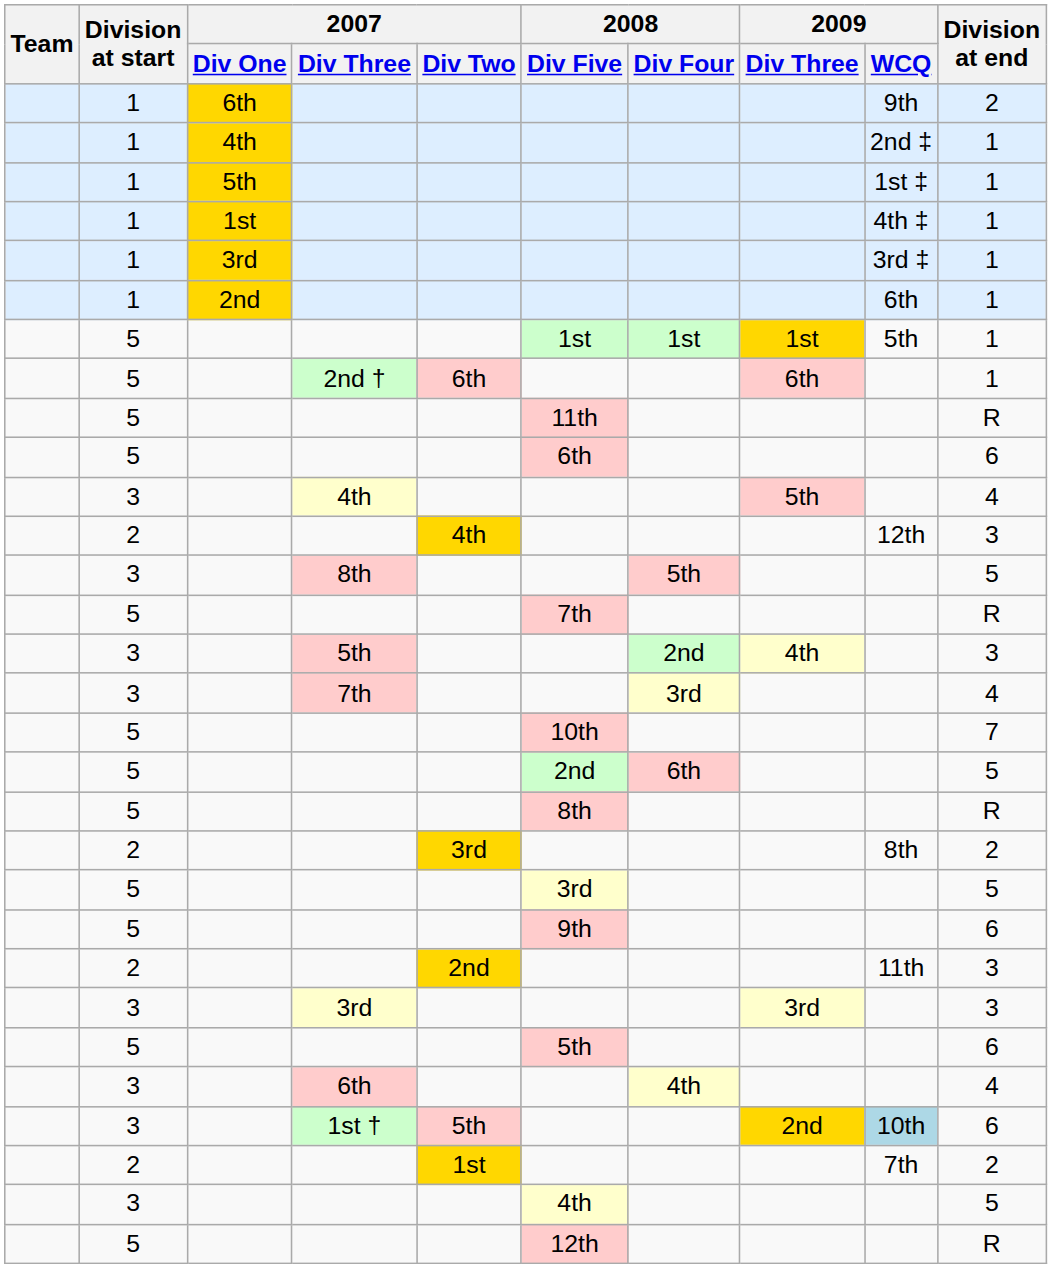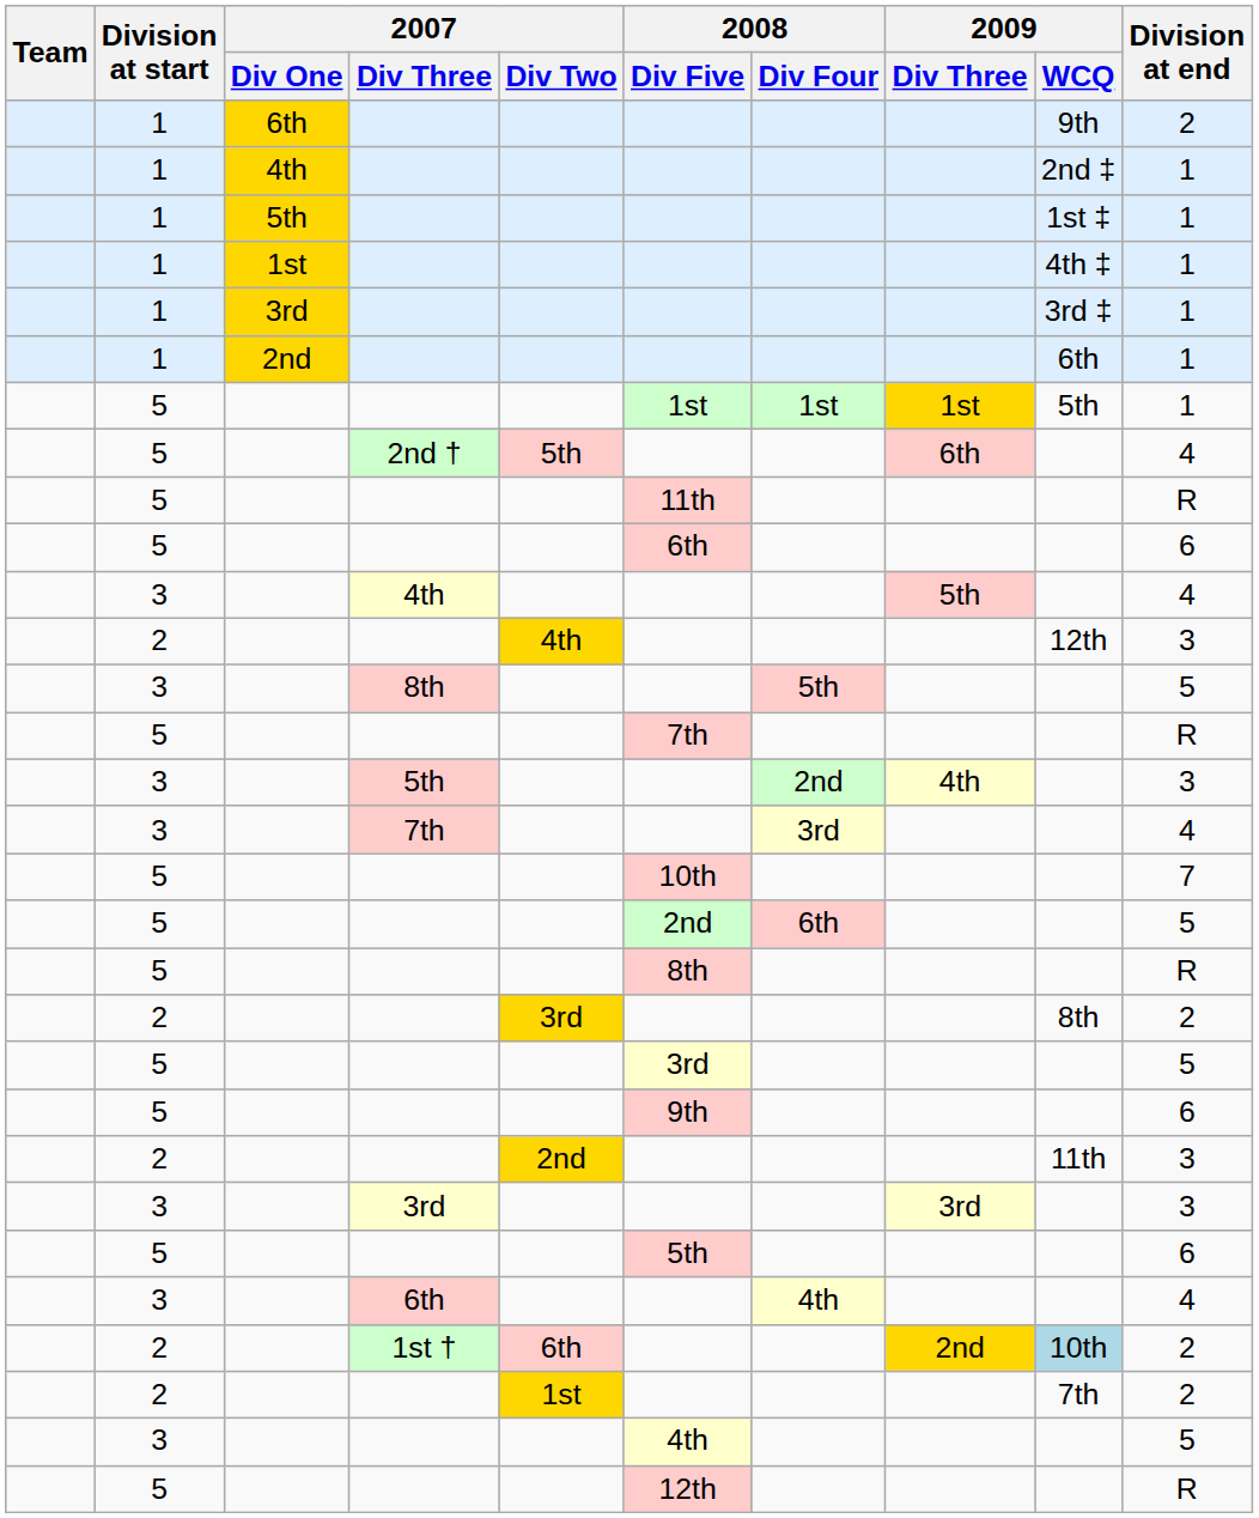2nd † | 2007 / Div Two: 6th -> 5th
2nd † | Division at end: 1 -> 4
1st † | Division at start: 3 -> 2
1st † | 2007 / Div Two: 5th -> 6th
1st † | Division at end: 6 -> 2
